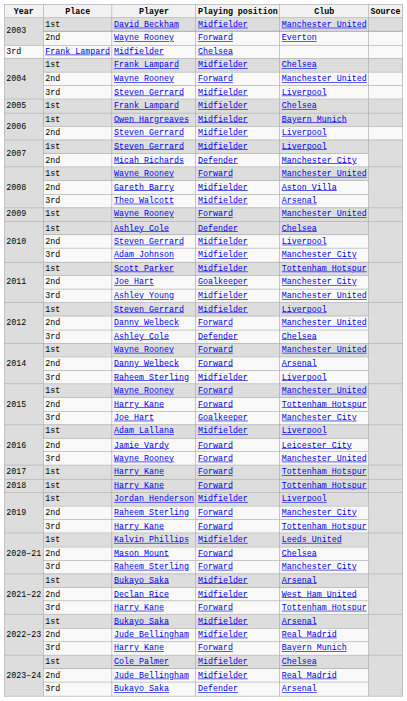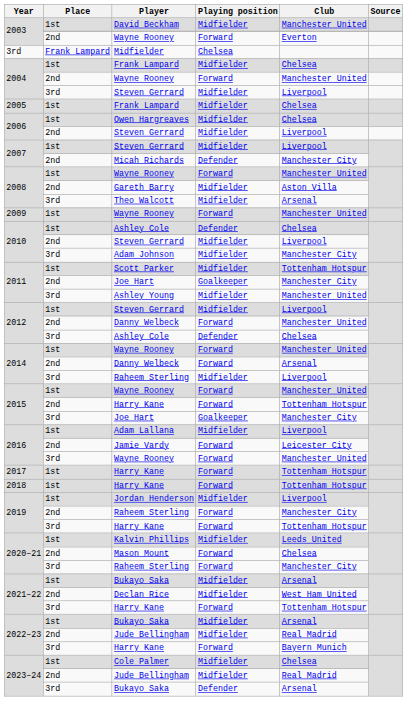Owen Hargreaves | Club: Bayern Munich -> Chelsea
